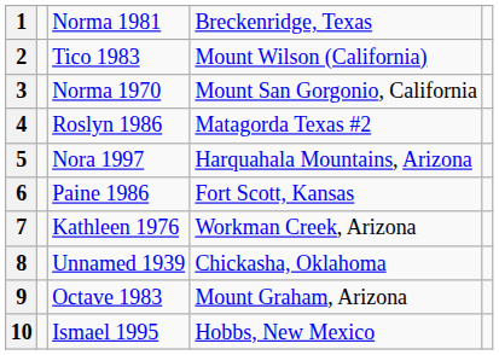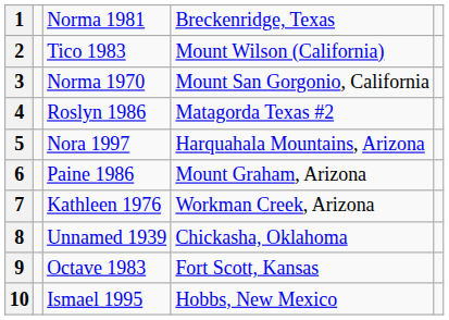6 | column 4: Fort Scott, Kansas -> Mount Graham, Arizona
9 | column 4: Mount Graham, Arizona -> Fort Scott, Kansas
